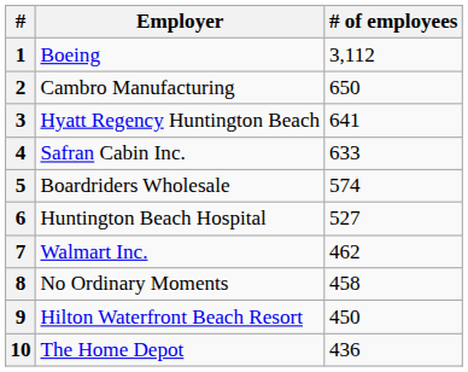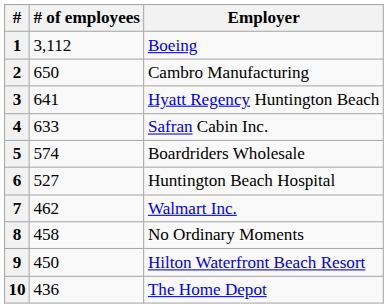columns swapped: Employer <-> # of employees
